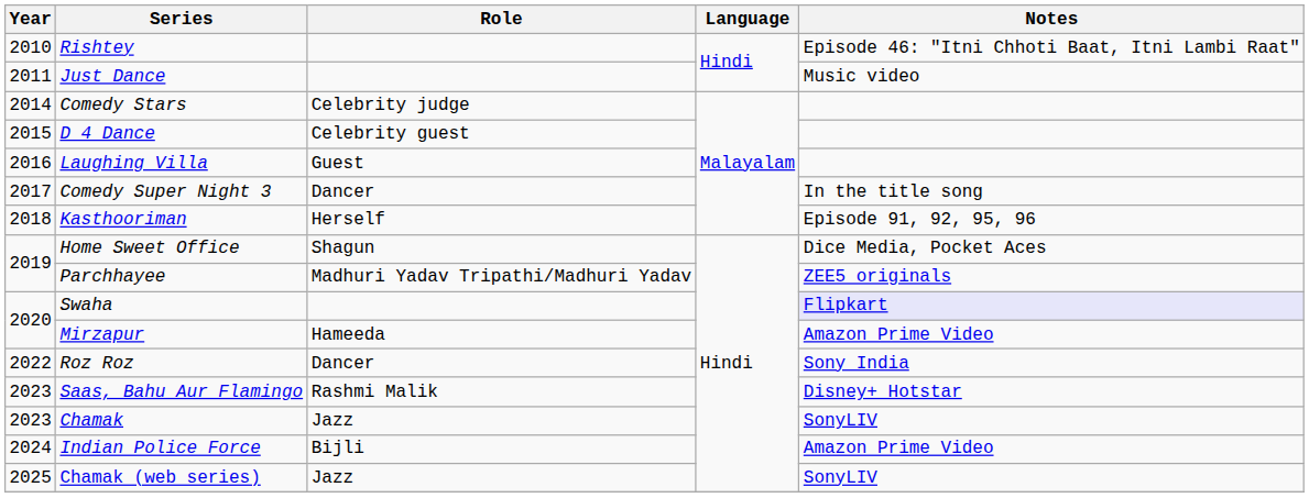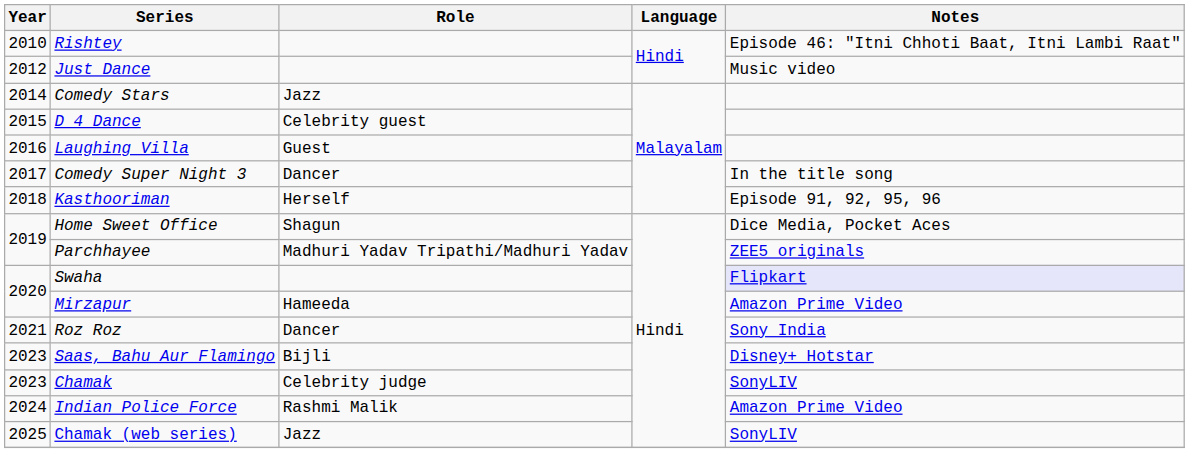Just Dance | Year: 2011 -> 2012
Comedy Stars | Role: Celebrity judge -> Jazz
Roz Roz | Year: 2022 -> 2021
Saas, Bahu Aur Flamingo | Role: Rashmi Malik -> Bijli
Chamak | Role: Jazz -> Celebrity judge
Indian Police Force | Role: Bijli -> Rashmi Malik
